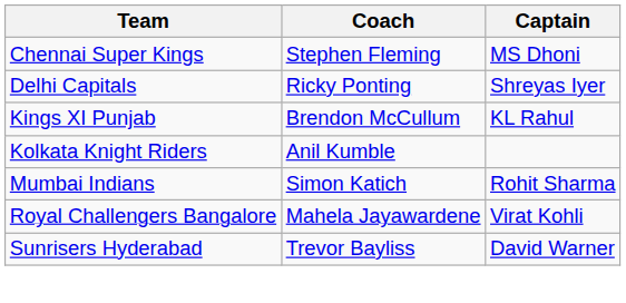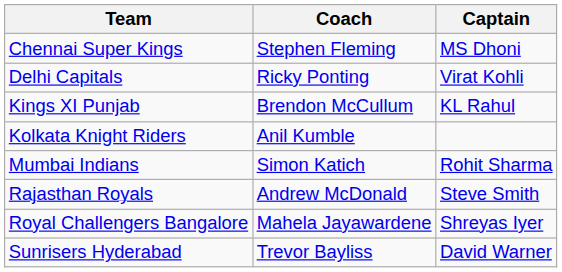Delhi Capitals | Captain: Shreyas Iyer -> Virat Kohli
+ row: Rajasthan Royals | Andrew McDonald | Steve Smith
Royal Challengers Bangalore | Captain: Virat Kohli -> Shreyas Iyer
